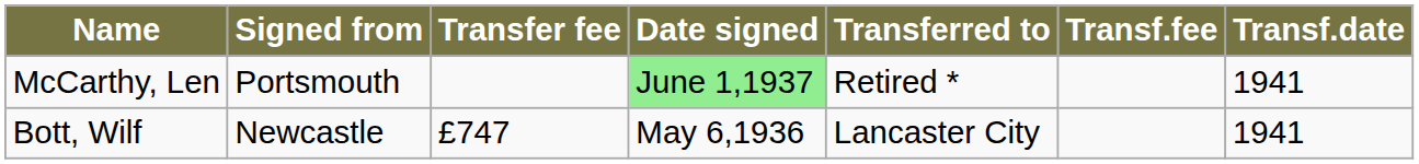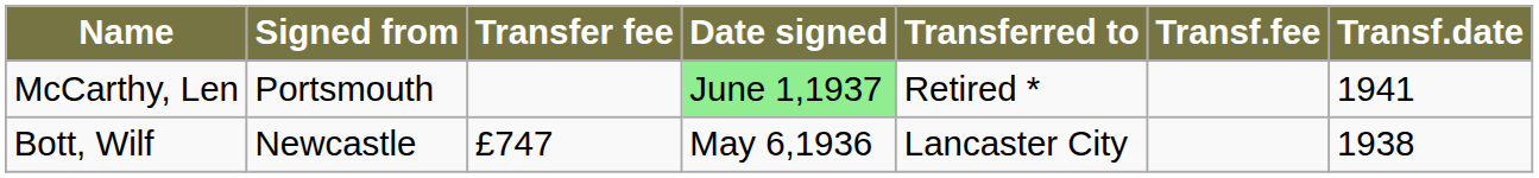Bott, Wilf | Transf.date: 1941 -> 1938
